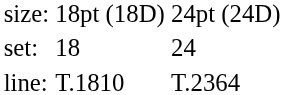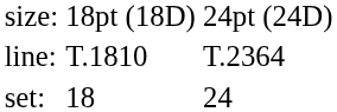rows swapped: set: <-> line:
